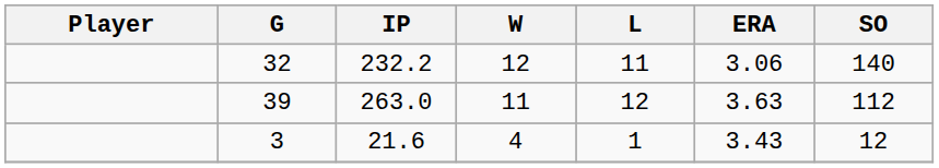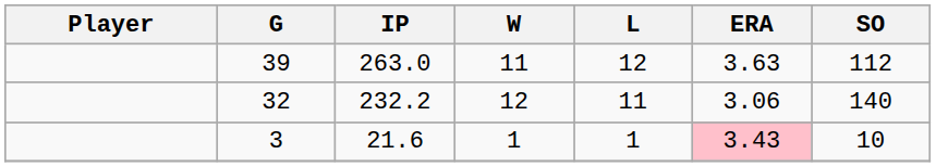rows swapped: 39 <-> 32
3 | W: 4 -> 1
3 | ERA: no background -> pink background
3 | SO: 12 -> 10
